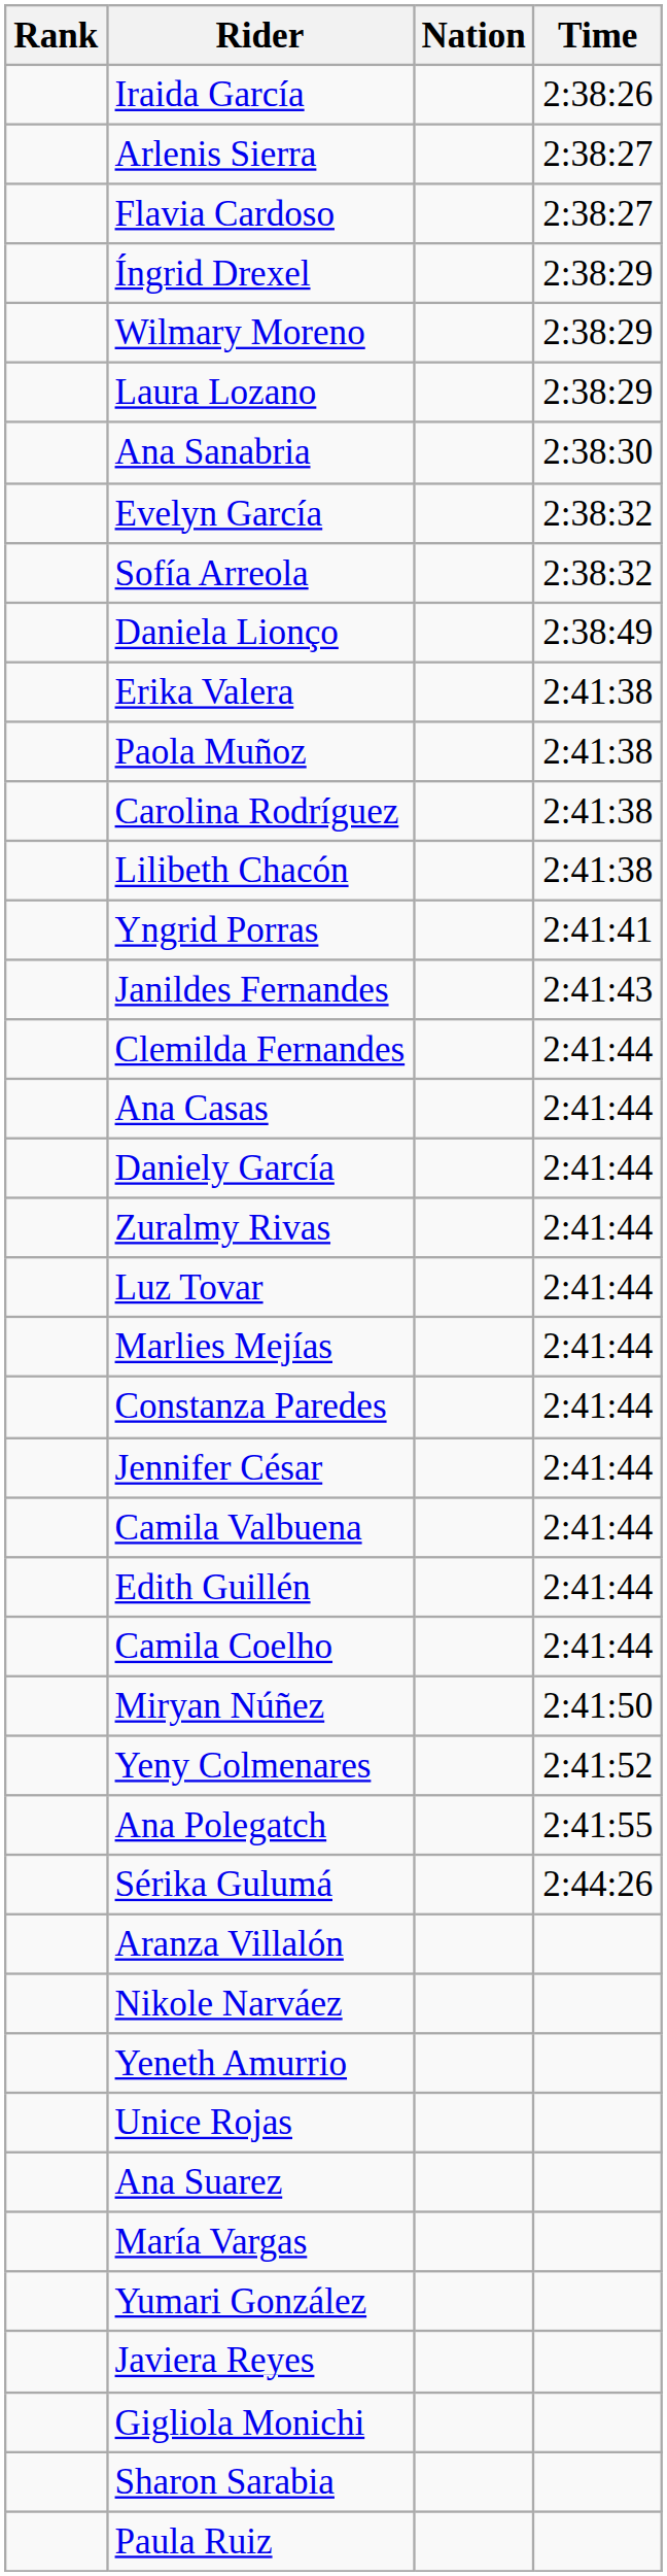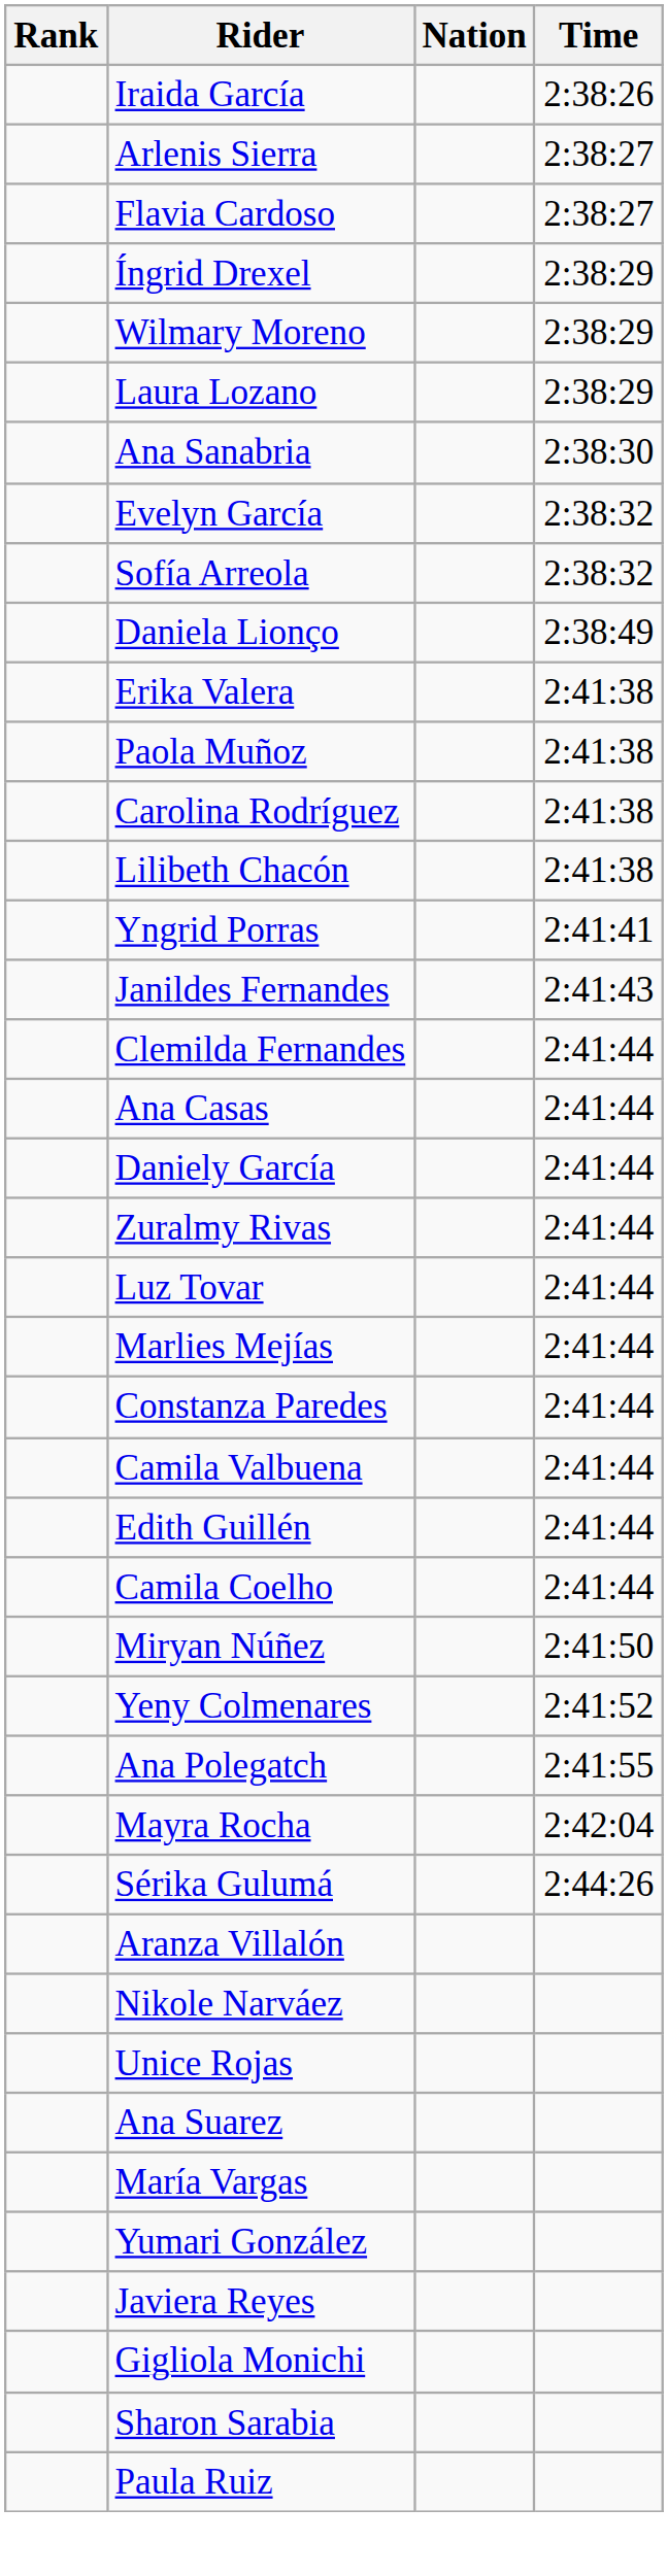- row: Jennifer César | 2:41:44
+ row: Mayra Rocha | 2:42:04
- row: Yeneth Amurrio
